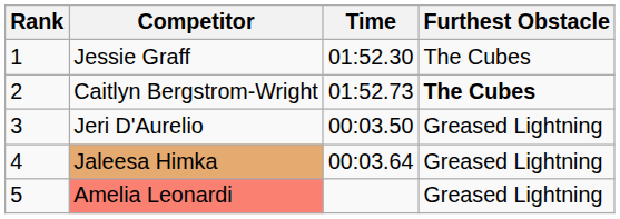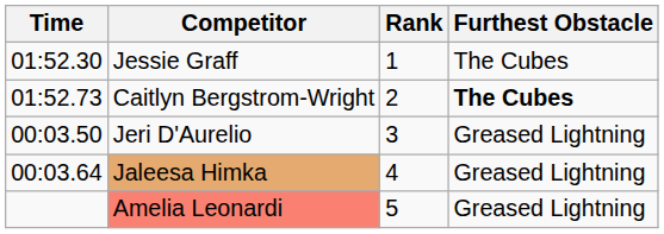columns swapped: Rank <-> Time
